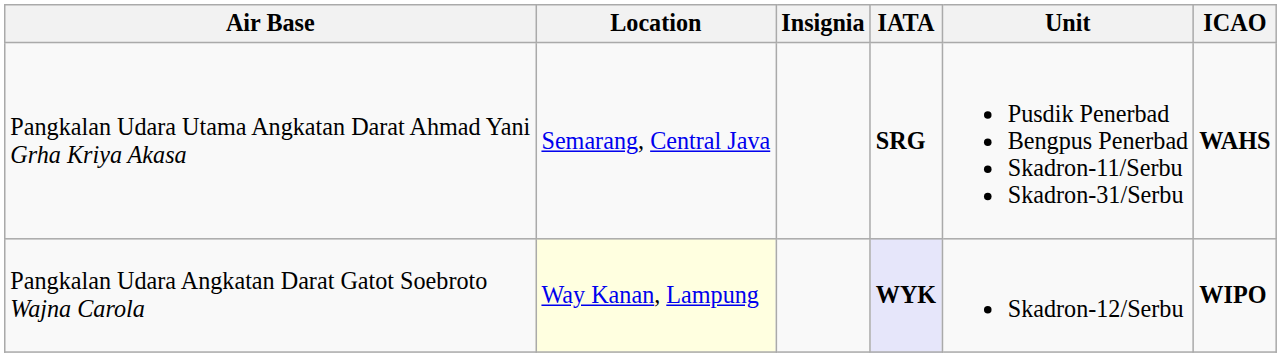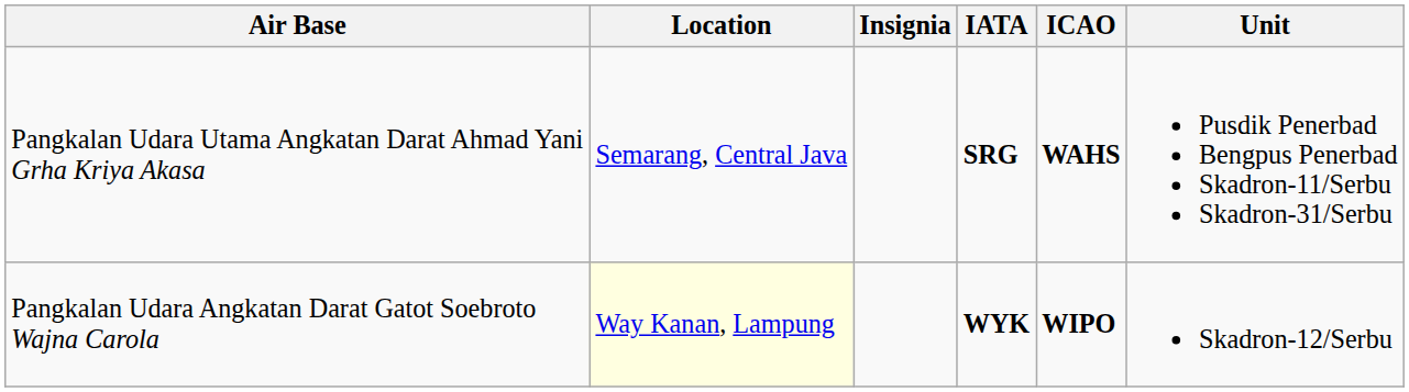columns swapped: ICAO <-> Unit
Pangkalan Udara Angkatan Darat Gatot Soebroto Wajna Carola | IATA: lavender background -> no background
